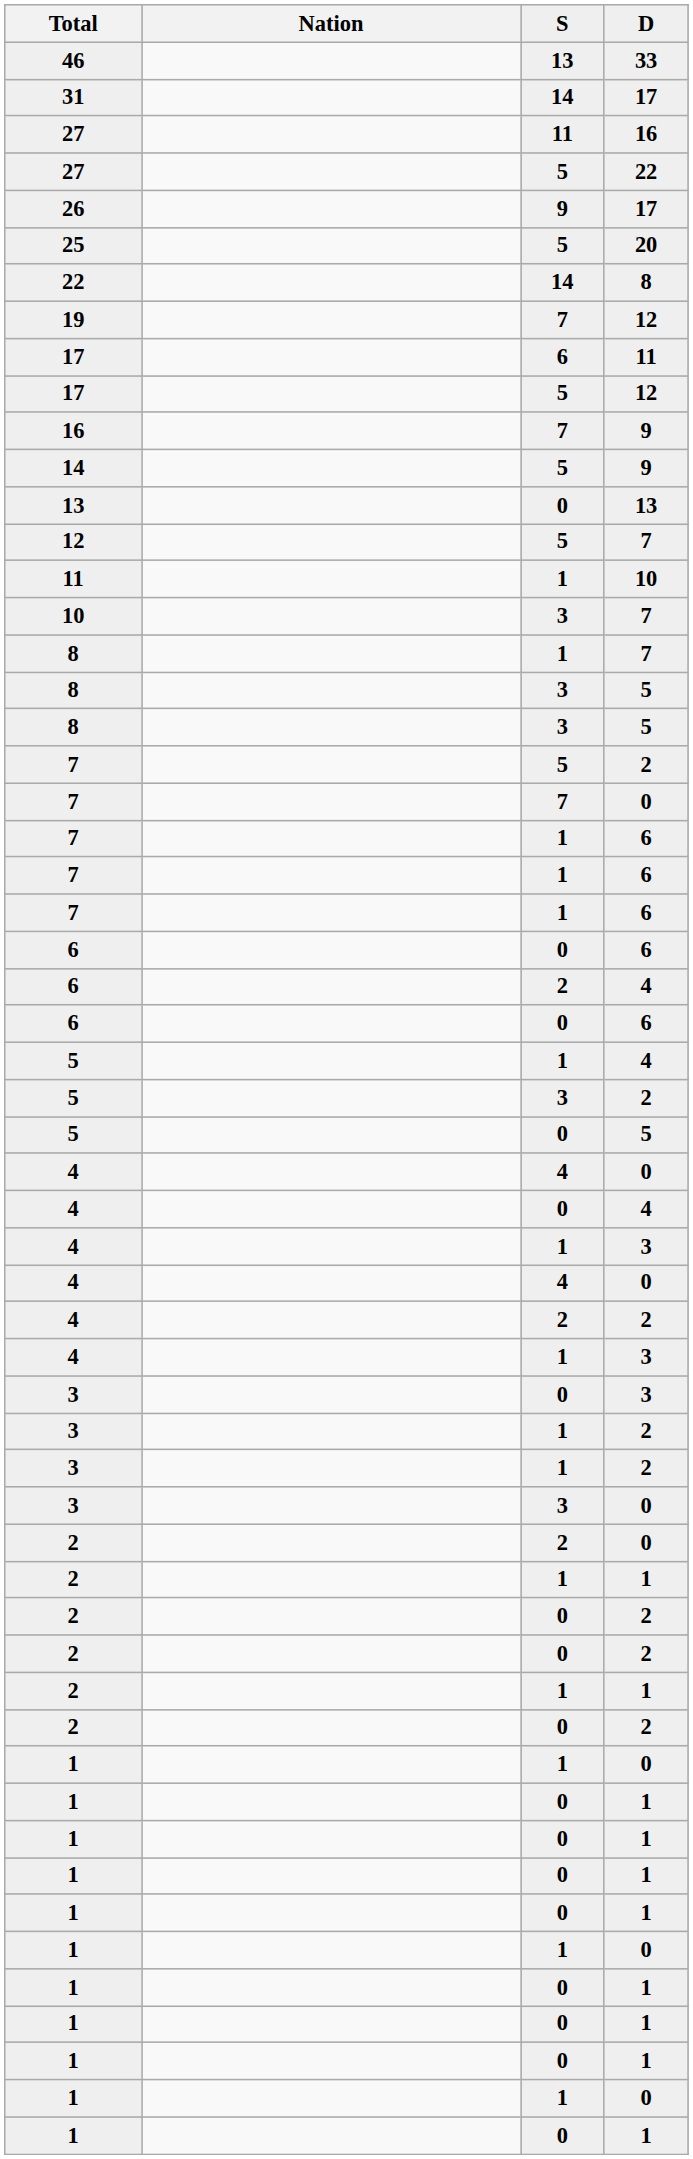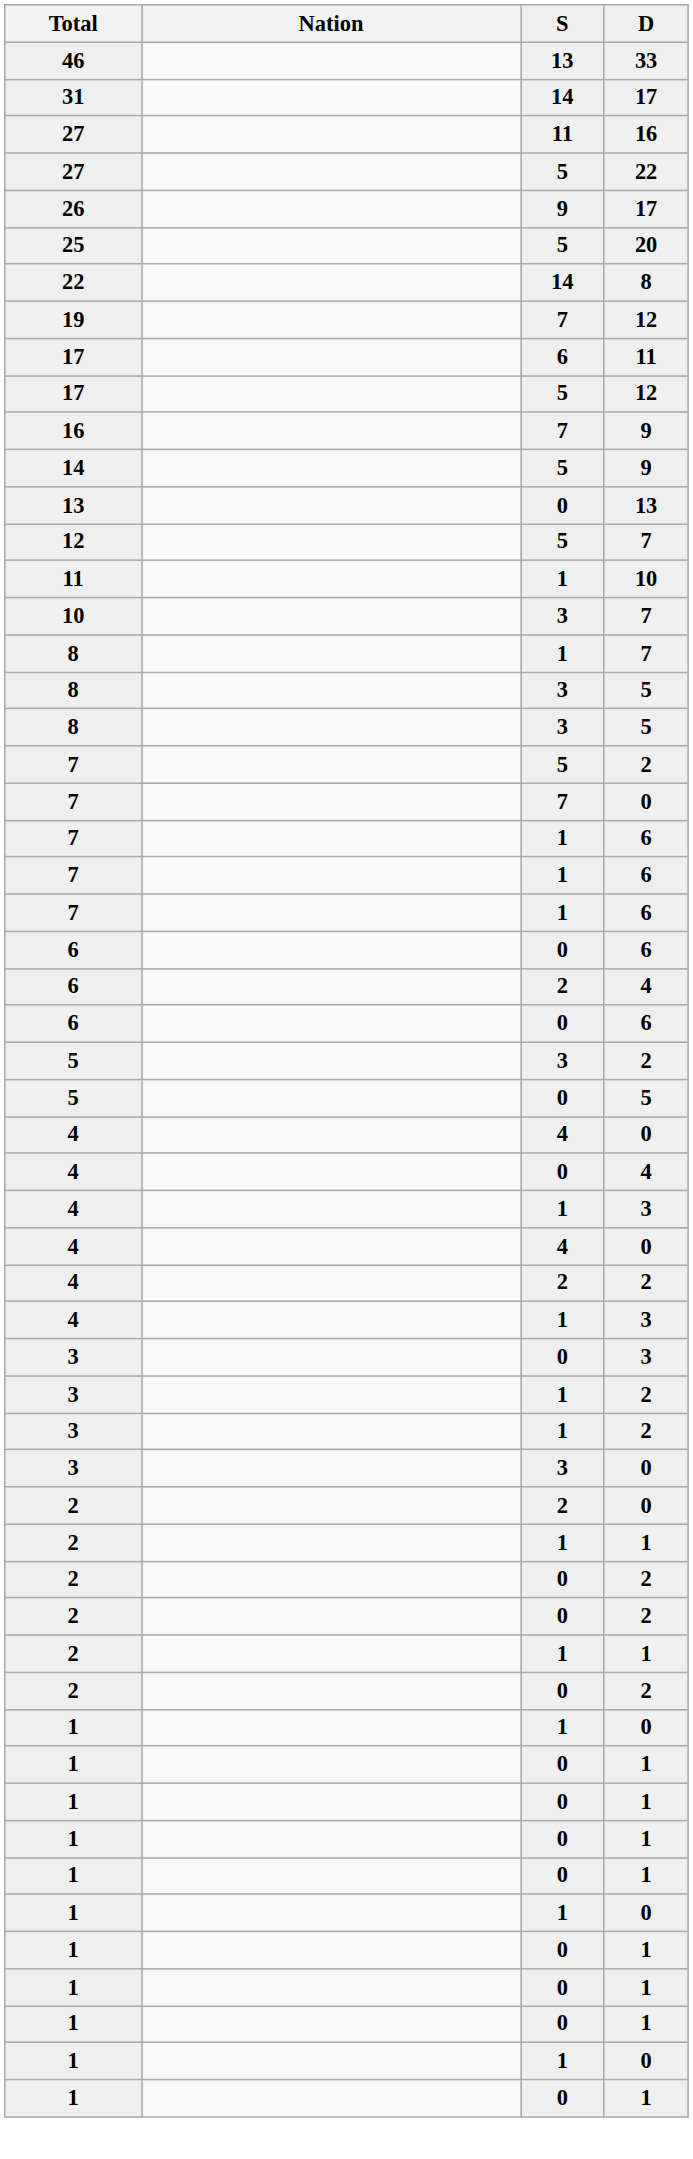- row: 5 | 1 | 4
